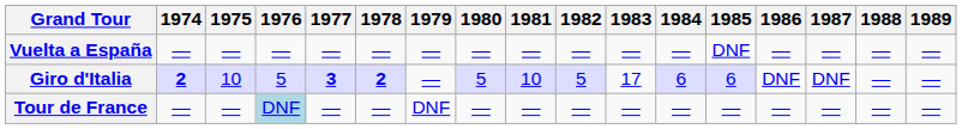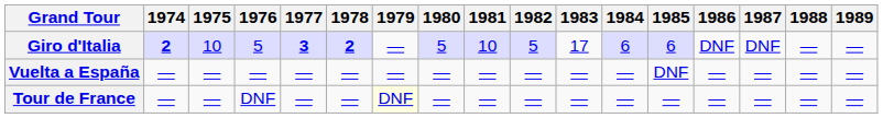rows swapped: Vuelta a España <-> Giro d'Italia
Tour de France | 1976: lightblue background -> no background
Tour de France | 1979: no background -> lightyellow background
